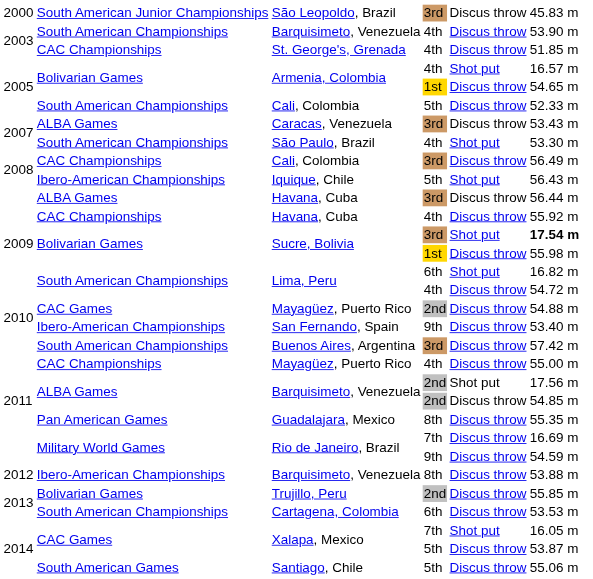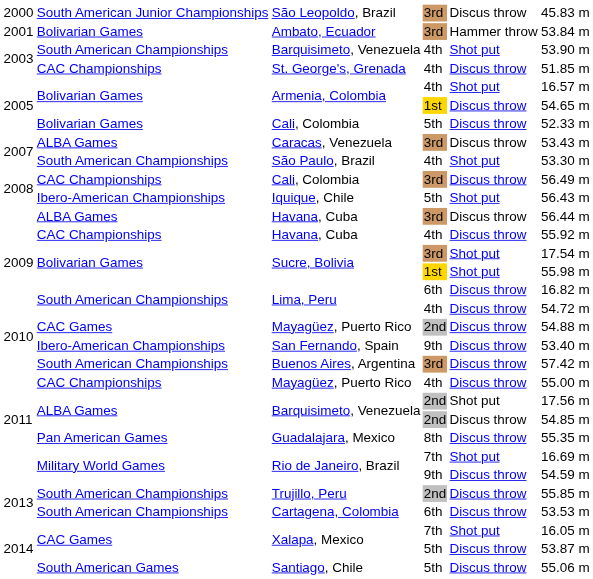+ row: 2001 | Bolivarian Games | Ambato, Ecuador | 3rd | Hammer throw | 53.84 m
Barquisimeto, Venezuela / 4th | column 5: Discus throw -> Shot put
Cali, Colombia / 5th | column 2: South American Championships -> Bolivarian Games
Sucre, Bolivia / 3rd | column 6: bold -> normal
Sucre, Bolivia / 1st | column 5: Discus throw -> Shot put
Lima, Peru / 6th | column 5: Shot put -> Discus throw
Rio de Janeiro, Brazil / 7th | column 5: Discus throw -> Shot put
- row: 2012 | Ibero-American Championships | Barquisimeto, Venezuela | 8th | Discus throw | 53.88 m
Trujillo, Peru | column 2: Bolivarian Games -> South American Championships
